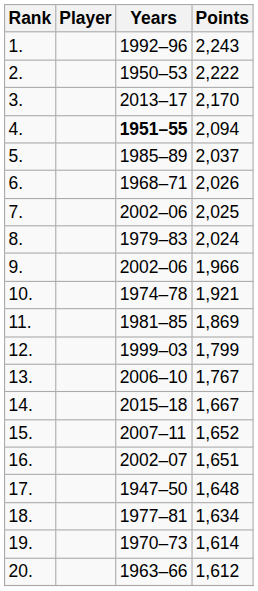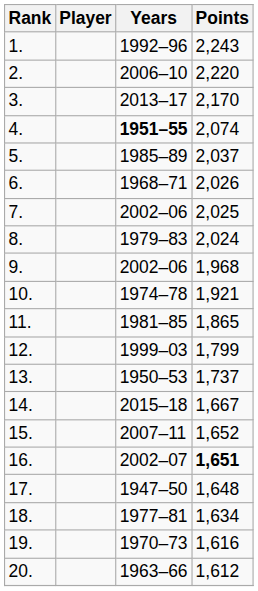2. | Years: 1950–53 -> 2006–10
2. | Points: 2,222 -> 2,220
4. | Points: 2,094 -> 2,074
9. | Points: 1,966 -> 1,968
11. | Points: 1,869 -> 1,865
13. | Years: 2006–10 -> 1950–53
13. | Points: 1,767 -> 1,737
16. | Points: normal -> bold
19. | Points: 1,614 -> 1,616
